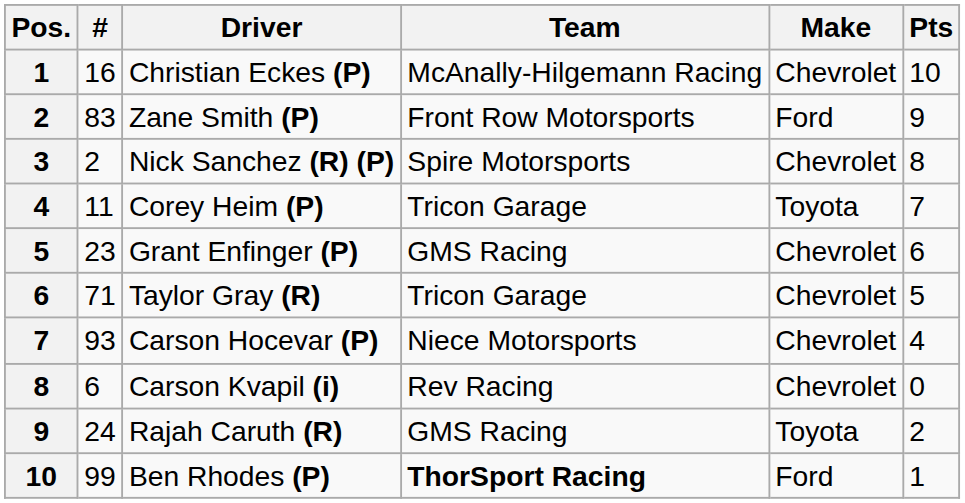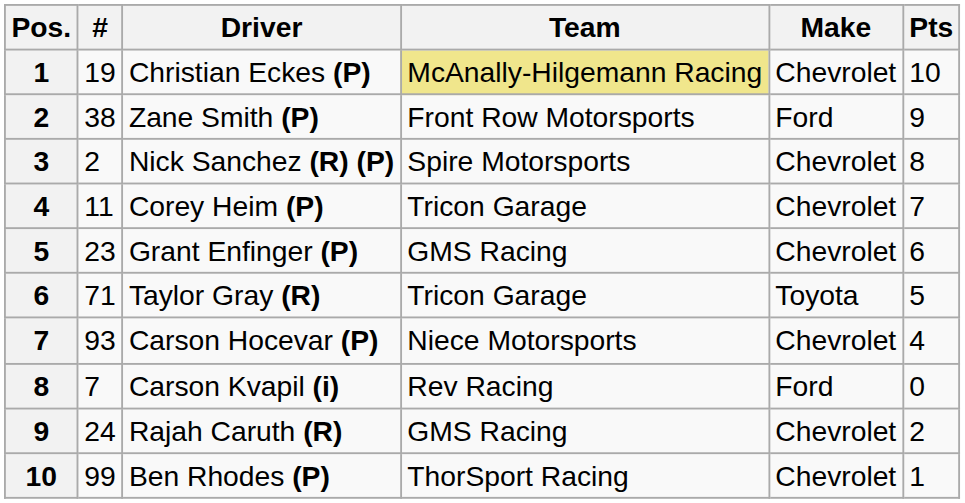Christian Eckes (P) | #: 16 -> 19
Christian Eckes (P) | Team: no background -> khaki background
Zane Smith (P) | #: 83 -> 38
Corey Heim (P) | Make: Toyota -> Chevrolet
Taylor Gray (R) | Make: Chevrolet -> Toyota
Carson Kvapil (i) | #: 6 -> 7
Carson Kvapil (i) | Make: Chevrolet -> Ford
Rajah Caruth (R) | Make: Toyota -> Chevrolet
Ben Rhodes (P) | Team: bold -> normal
Ben Rhodes (P) | Make: Ford -> Chevrolet
